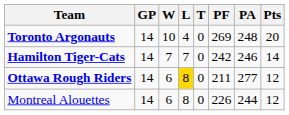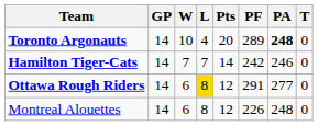columns swapped: T <-> Pts
Toronto Argonauts | PF: 269 -> 289
Toronto Argonauts | PA: normal -> bold
Ottawa Rough Riders | PF: 211 -> 291
Montreal Alouettes | PA: 244 -> 248
